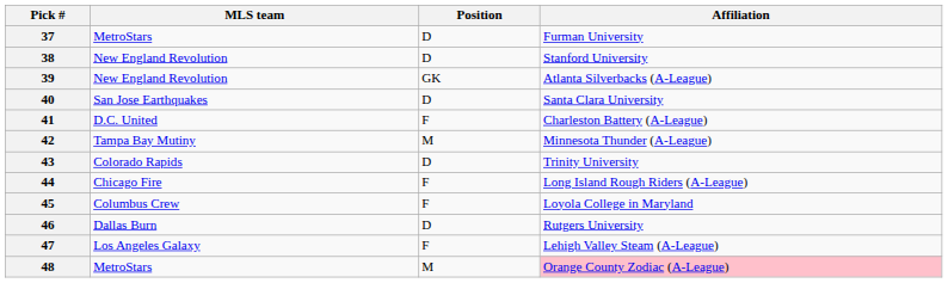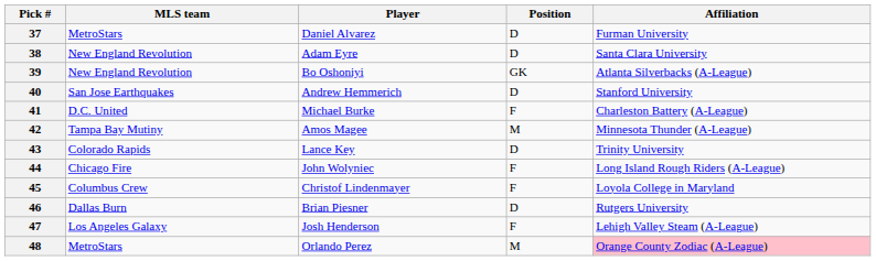+ column: Player | Daniel Alvarez | Adam Eyre | Bo Oshoniyi | Andrew Hemmerich | Michael Burke | Amos Magee | Lance Key | John Wolyniec | Christof Lindenmayer | Brian Piesner | Josh Henderson | Orlando Perez
38 | Affiliation: Stanford University -> Santa Clara University
40 | Affiliation: Santa Clara University -> Stanford University
